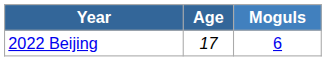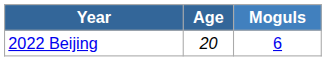2022 Beijing | Age: 17 -> 20
